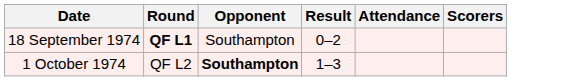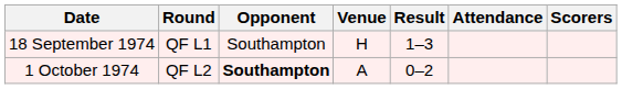+ column: Venue | H | A
18 September 1974 | Round: bold -> normal
18 September 1974 | Result: 0–2 -> 1–3
1 October 1974 | Result: 1–3 -> 0–2
